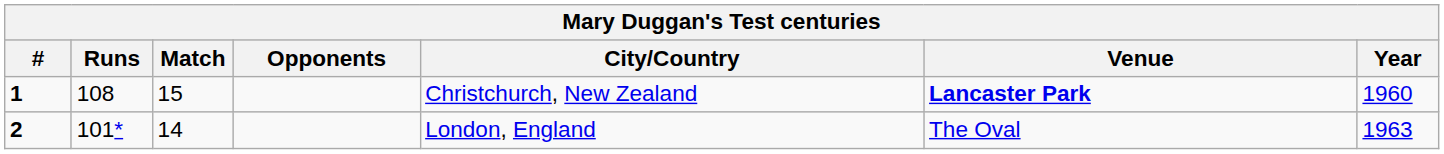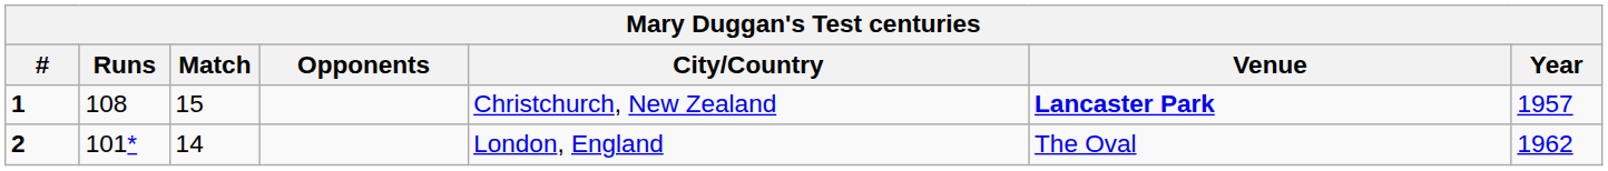1 | Year: 1960 -> 1957
2 | Year: 1963 -> 1962
